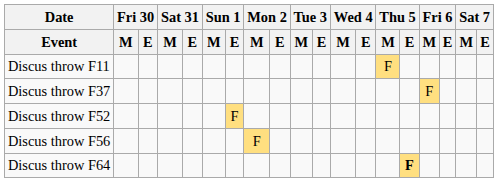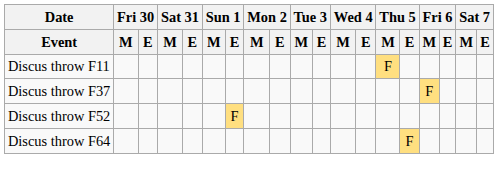- row: Discus throw F56 | F
Discus throw F64 | Thu 5 / E: bold -> normal
